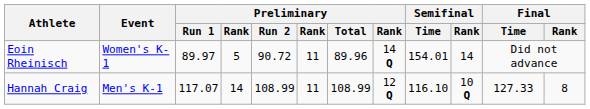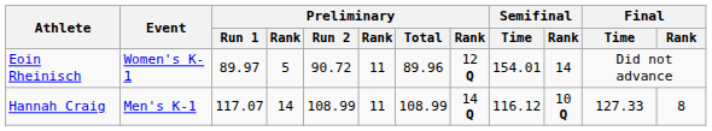Eoin Rheinisch | column 8: 14 Q -> 12 Q
Hannah Craig | column 8: 12 Q -> 14 Q
Hannah Craig | Semifinal / Time: 116.10 -> 116.12
